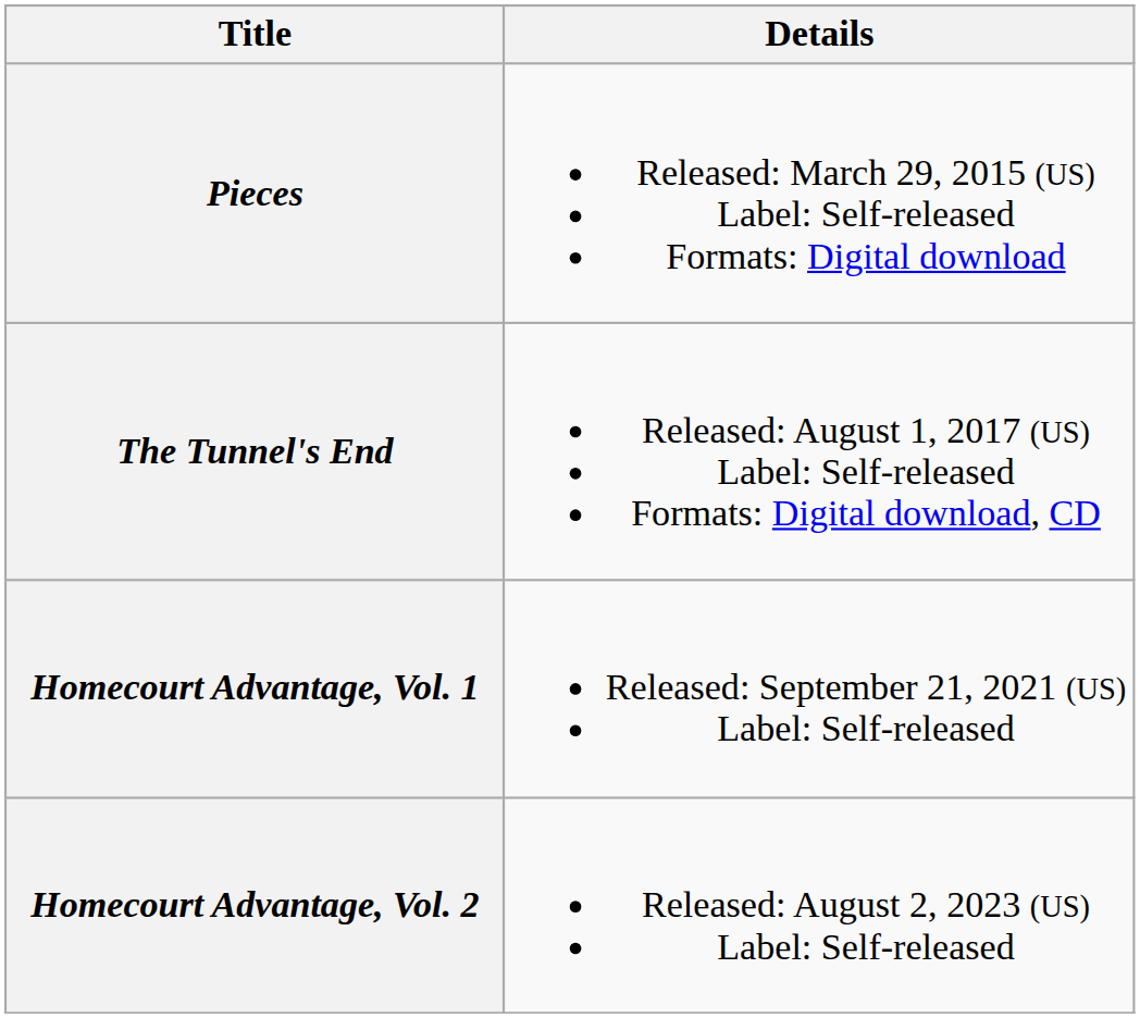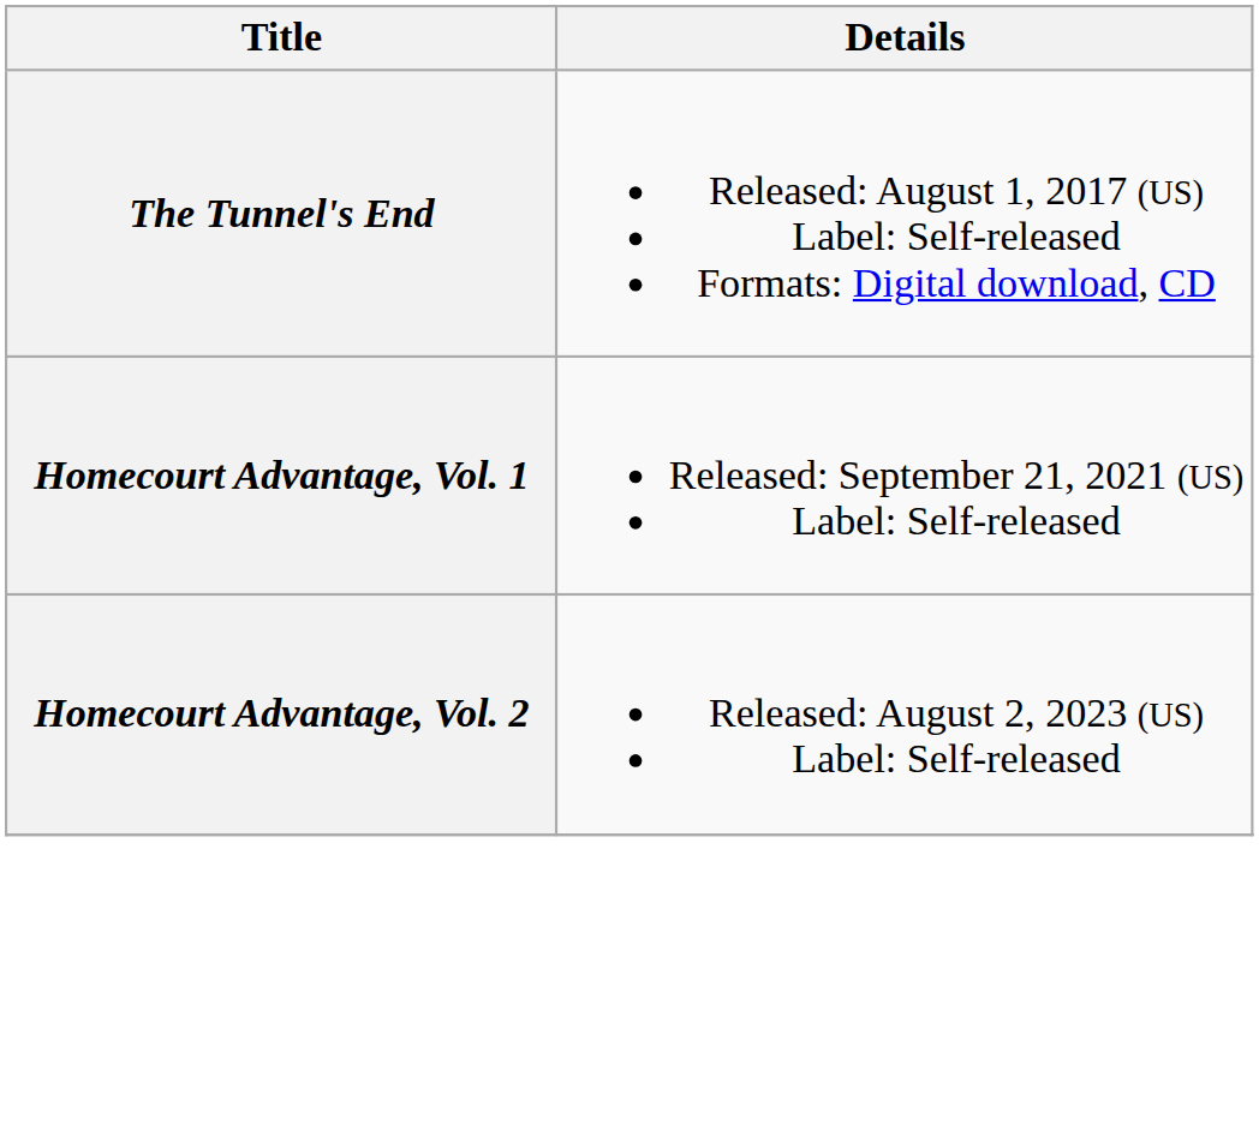- row: Pieces | Released: March 29, 2015 (US) Label: Self-released Formats: Digital download
